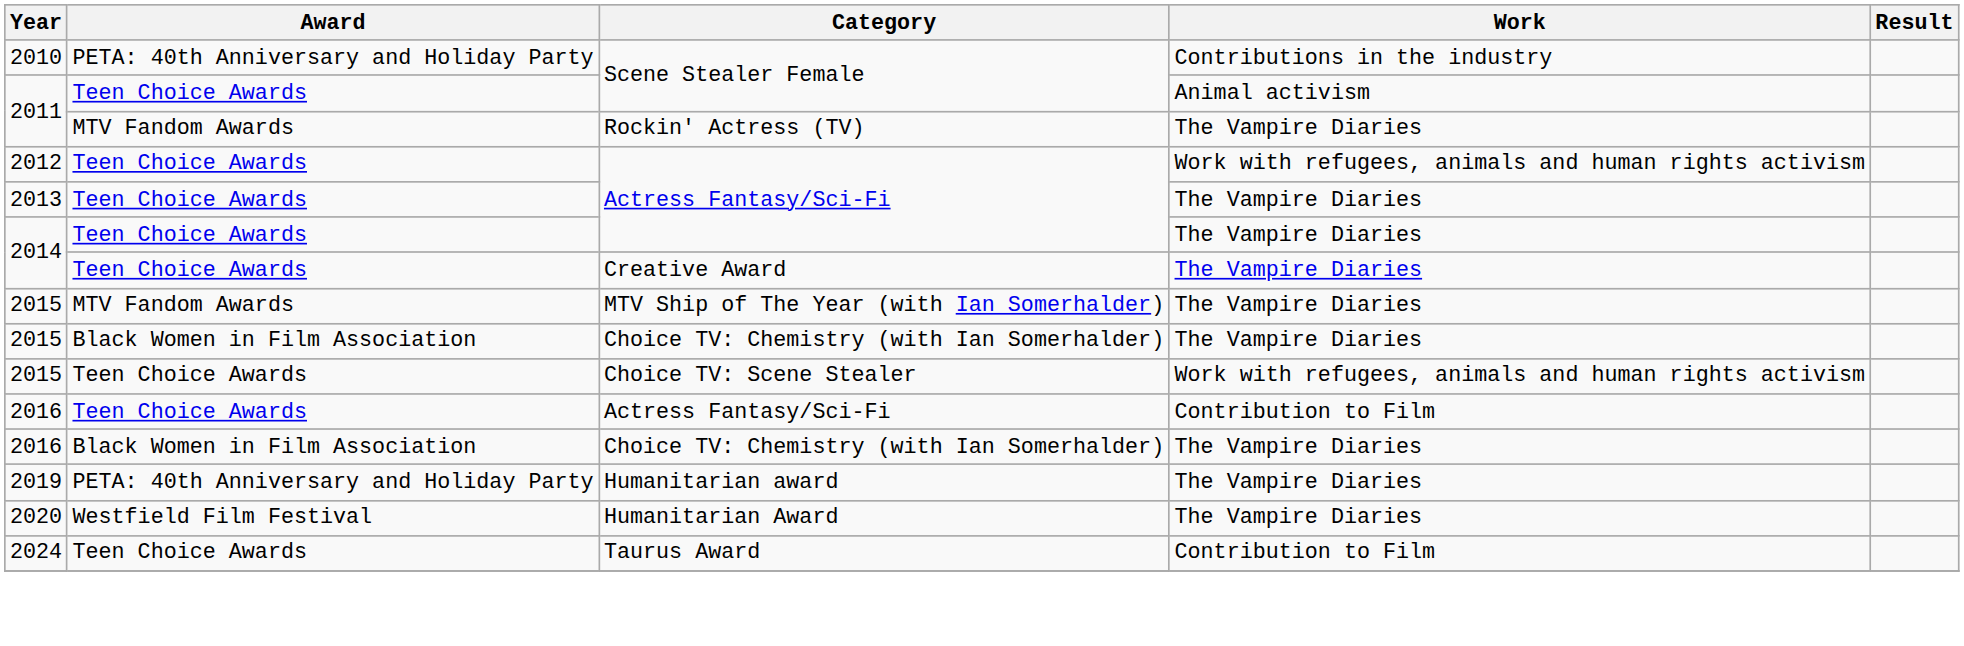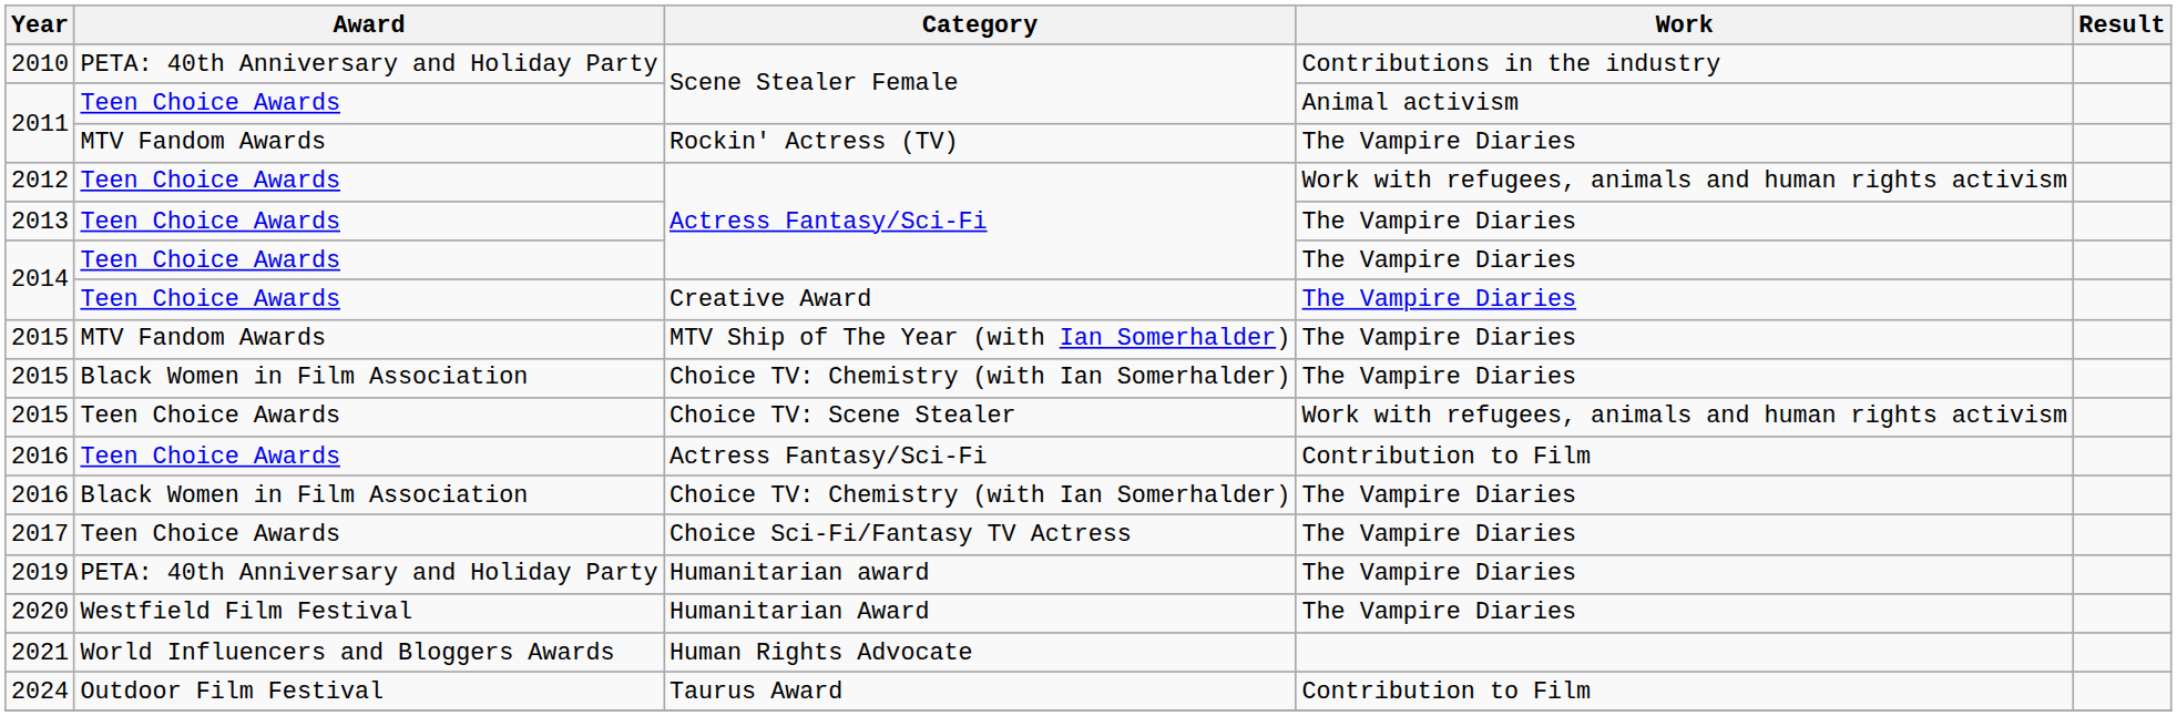+ row: 2017 | Teen Choice Awards | Choice Sci-Fi/Fantasy TV Actress | The Vampire Diaries
+ row: 2021 | World Influencers and Bloggers Awards | Human Rights Advocate
2024 | Award: Teen Choice Awards -> Outdoor Film Festival
